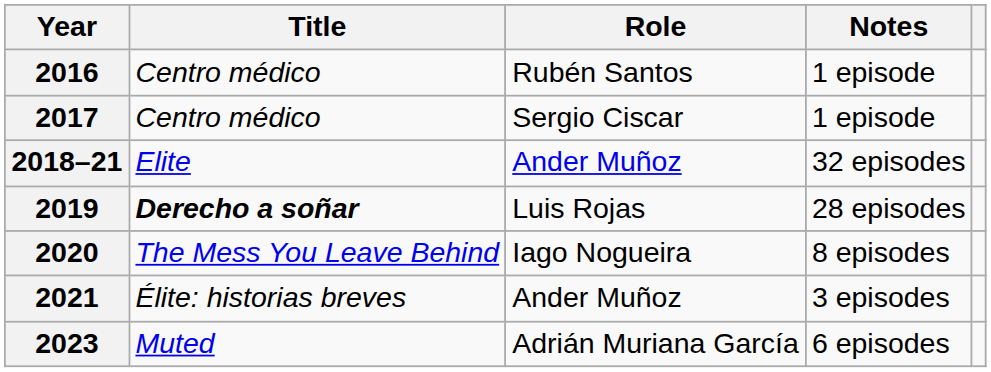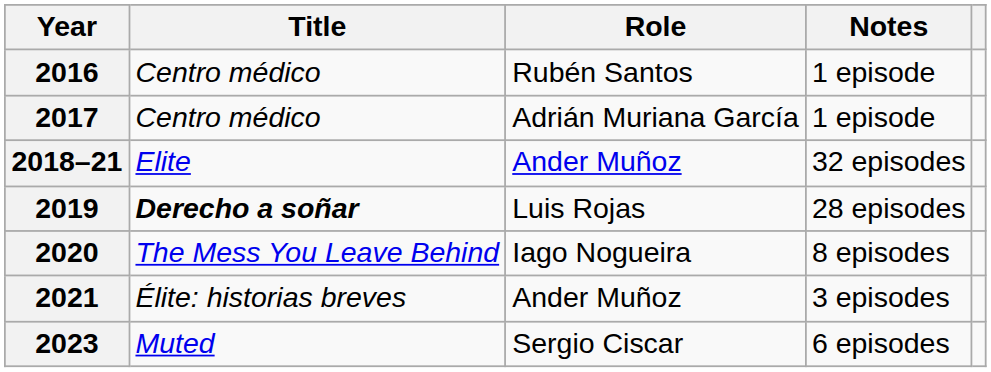2017 | Role: Sergio Ciscar -> Adrián Muriana García
2023 | Role: Adrián Muriana García -> Sergio Ciscar
